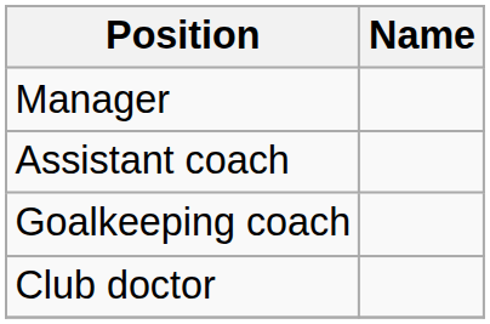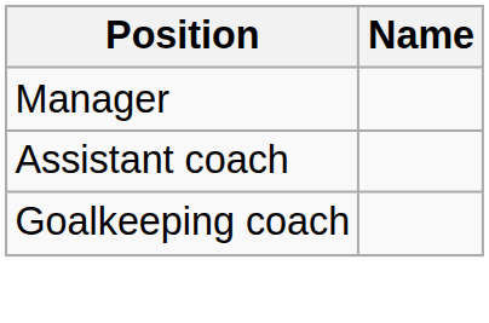- row: Club doctor
